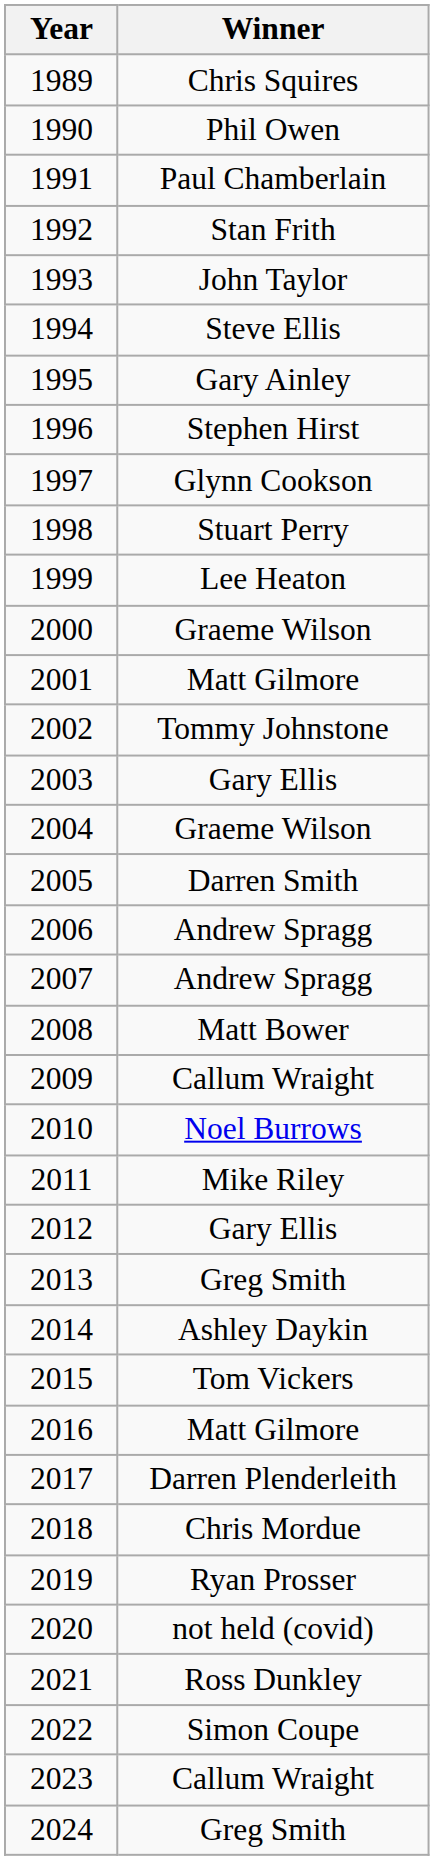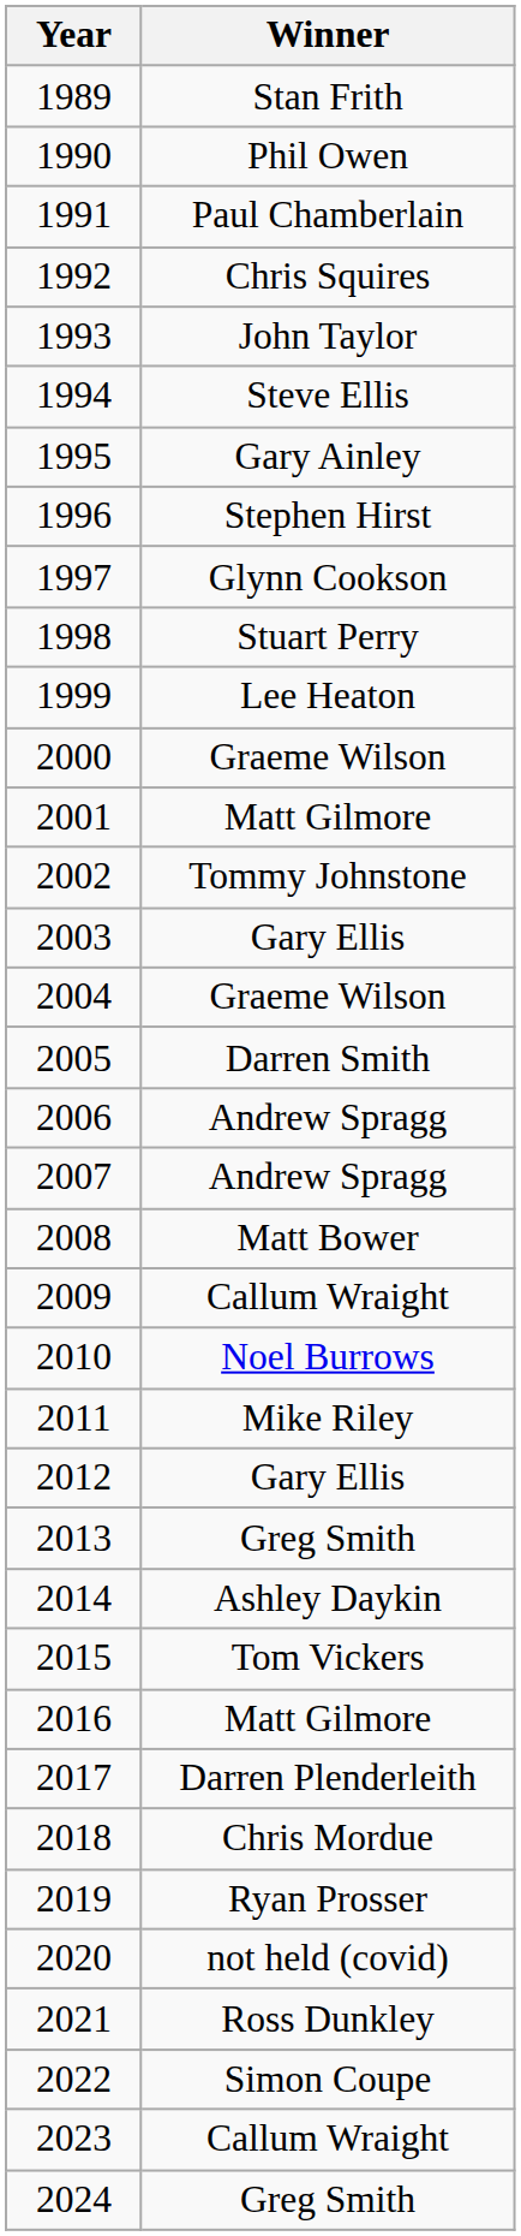1989 | Winner: Chris Squires -> Stan Frith
1992 | Winner: Stan Frith -> Chris Squires
